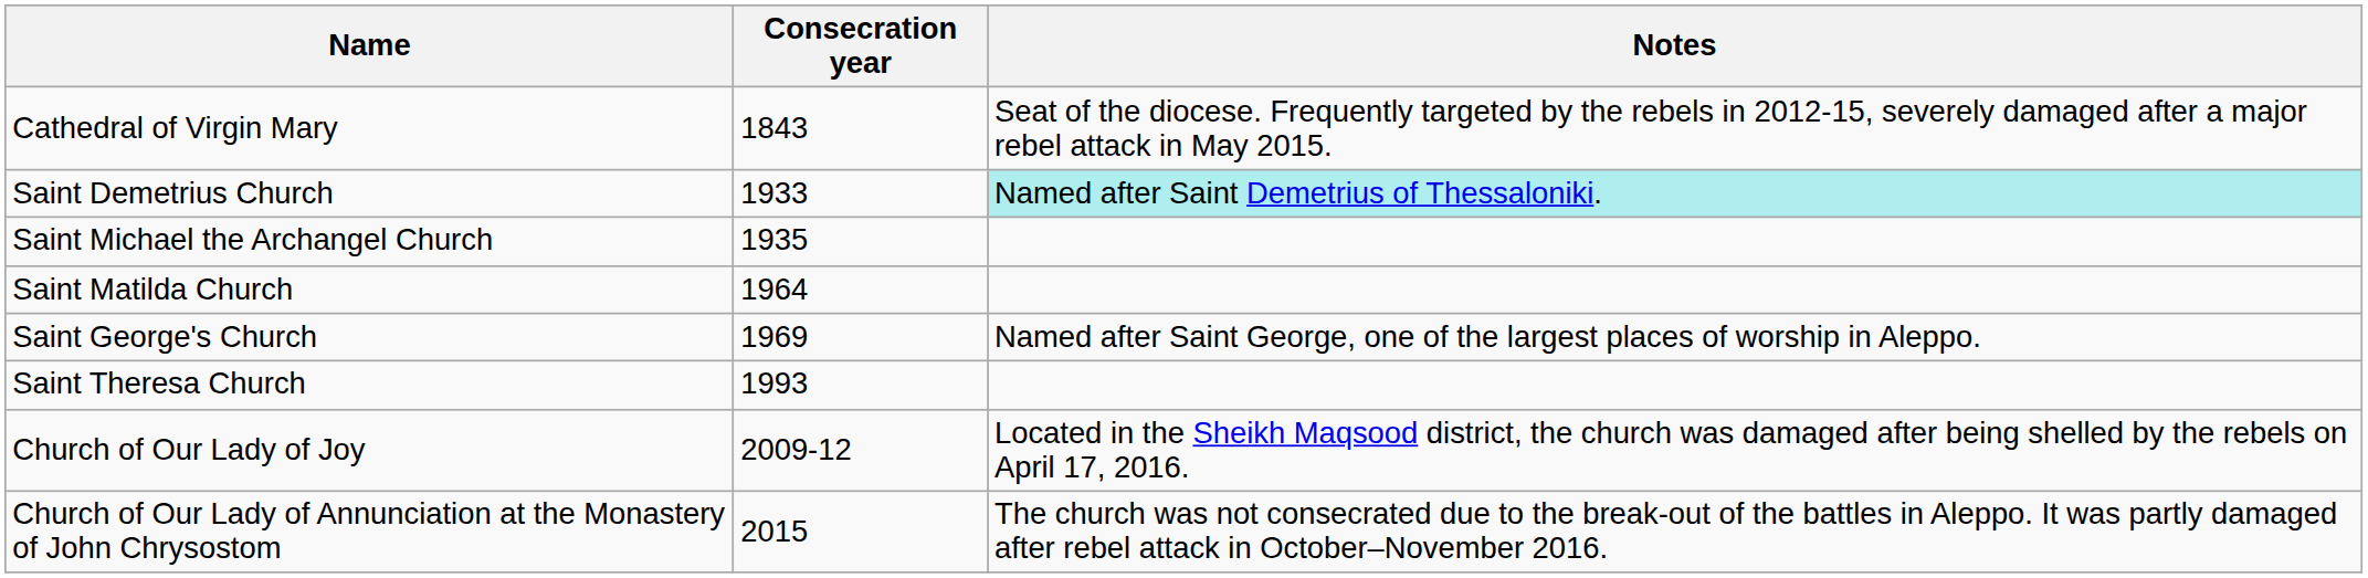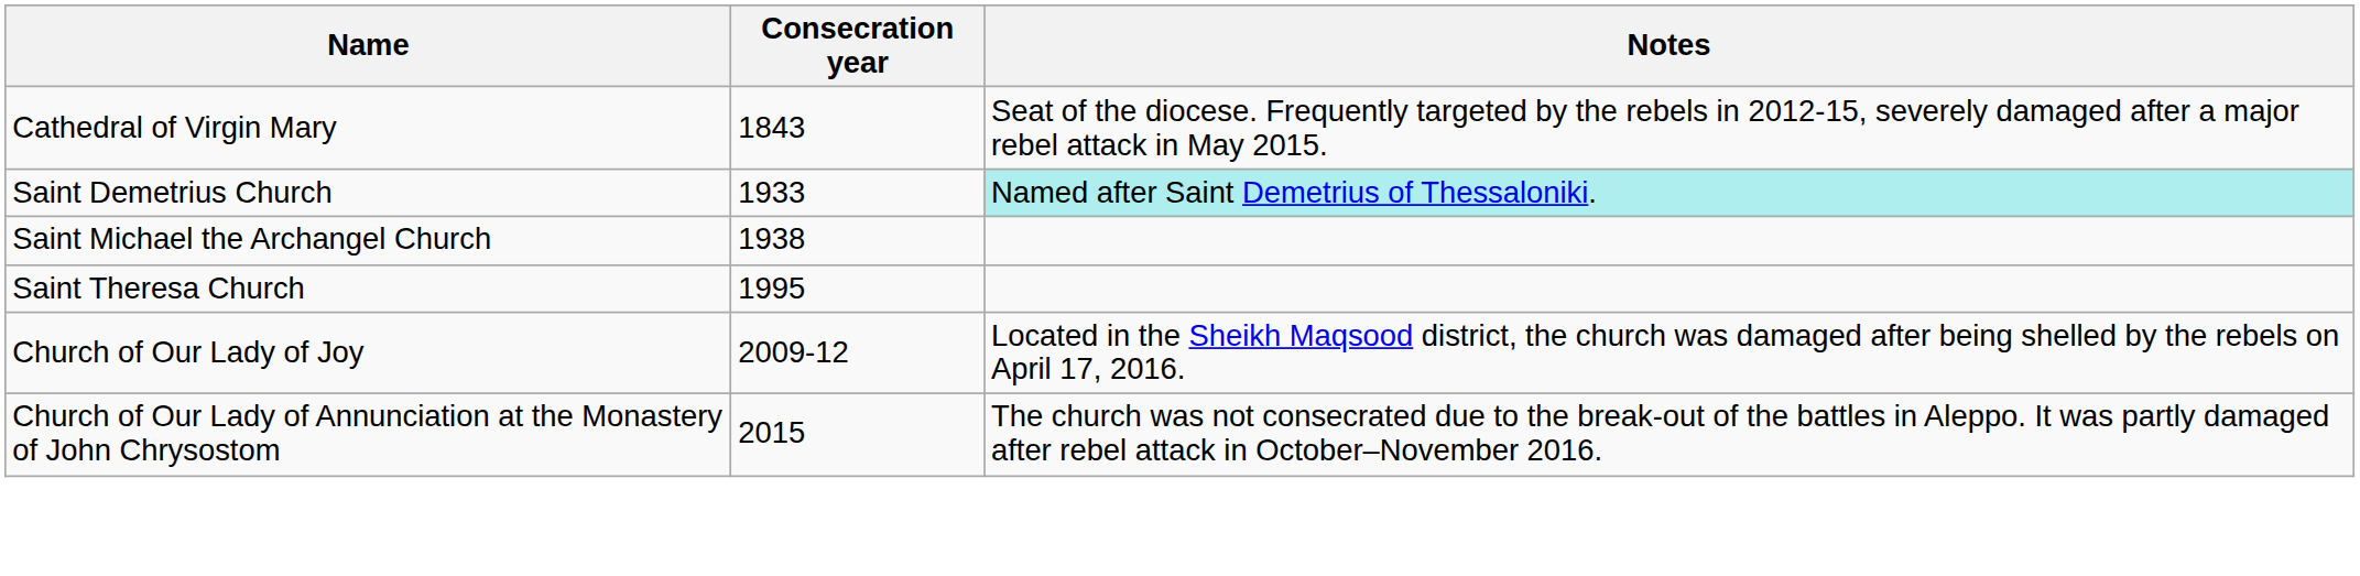Saint Michael the Archangel Church | Consecration year: 1935 -> 1938
- row: Saint Matilda Church | 1964
- row: Saint George's Church | 1969 | Named after Saint George, one of the largest places of worship in Aleppo.
Saint Theresa Church | Consecration year: 1993 -> 1995
